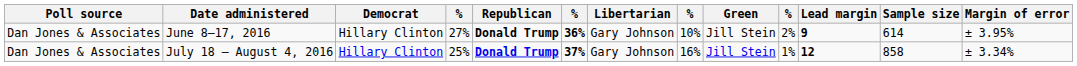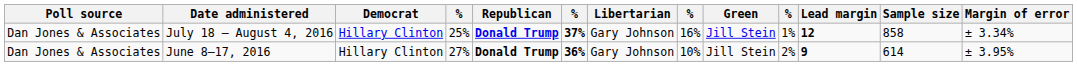rows swapped: July 18 – August 4, 2016 <-> June 8–17, 2016
